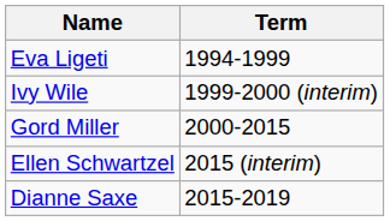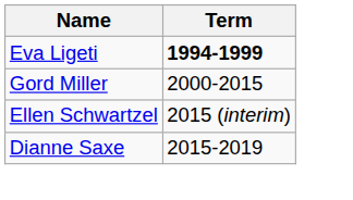Eva Ligeti | Term: normal -> bold
- row: Ivy Wile | 1999-2000 (interim)
